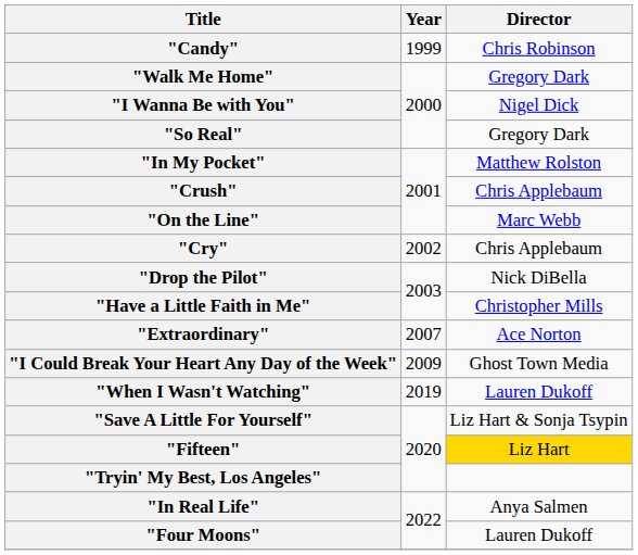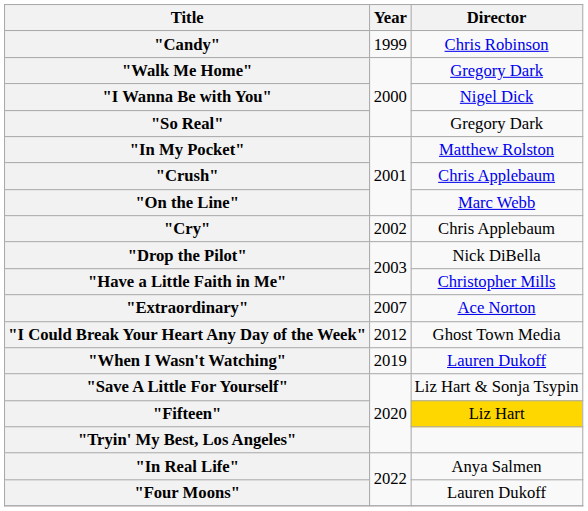"I Could Break Your Heart Any Day of the Week" | Year: 2009 -> 2012
